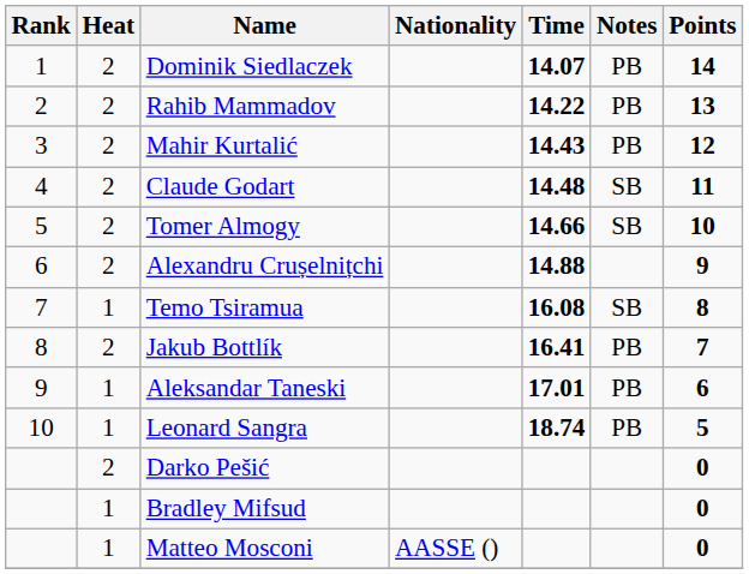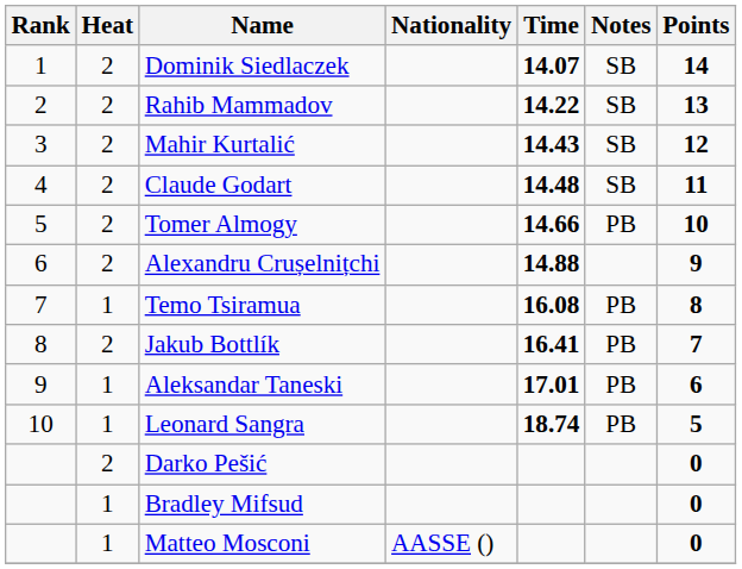Dominik Siedlaczek | Notes: PB -> SB
Rahib Mammadov | Notes: PB -> SB
Mahir Kurtalić | Notes: PB -> SB
Tomer Almogy | Notes: SB -> PB
Temo Tsiramua | Notes: SB -> PB
